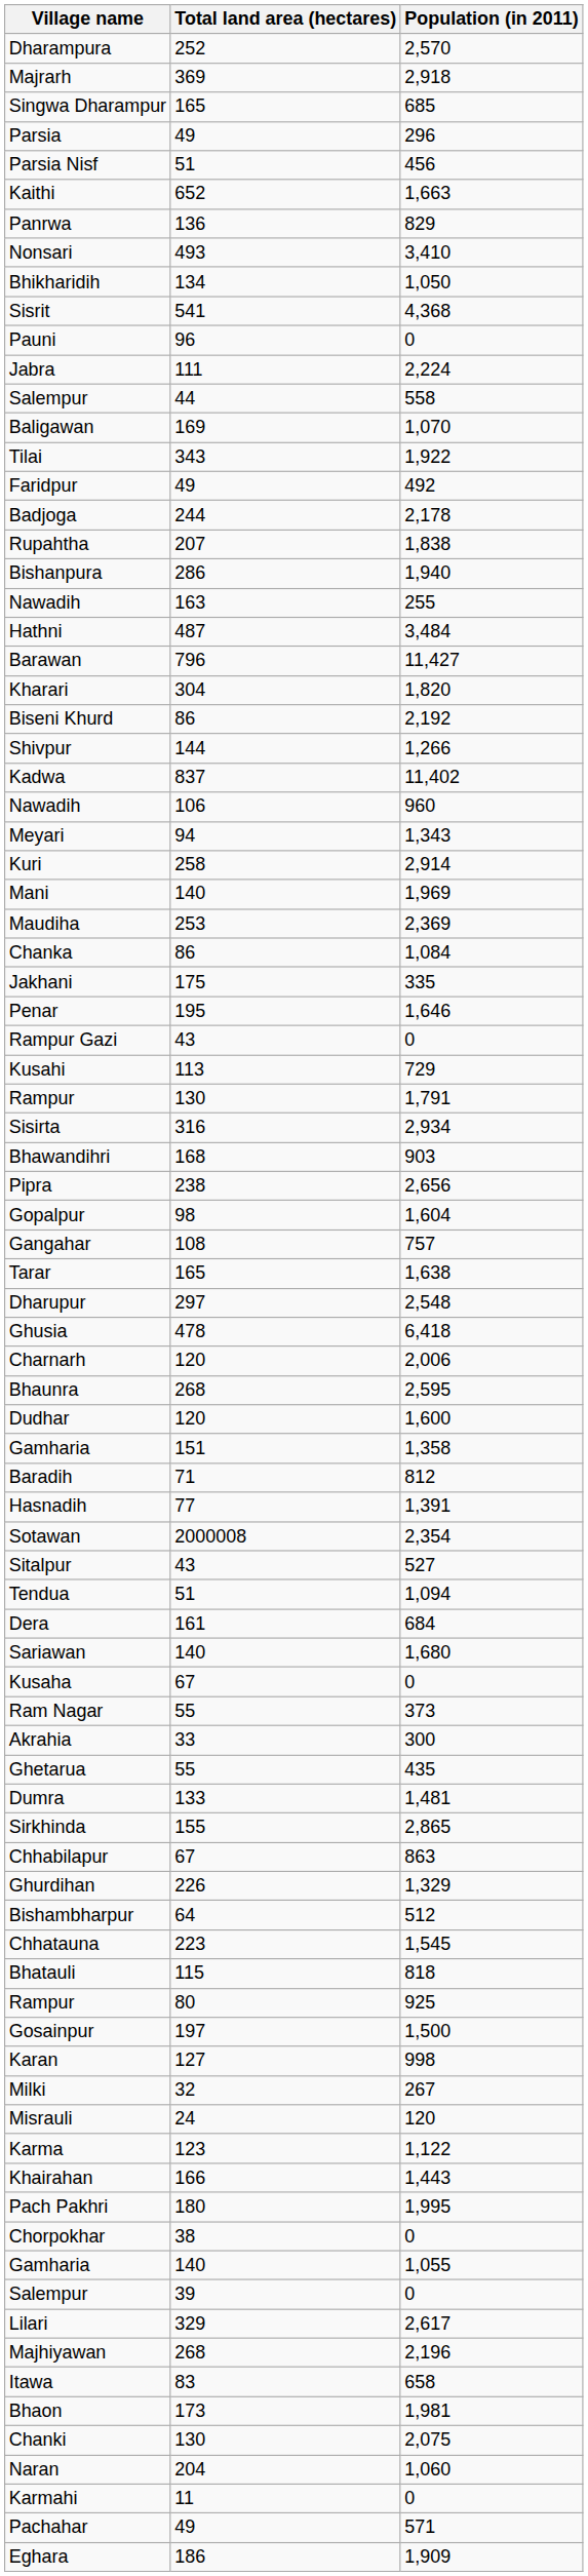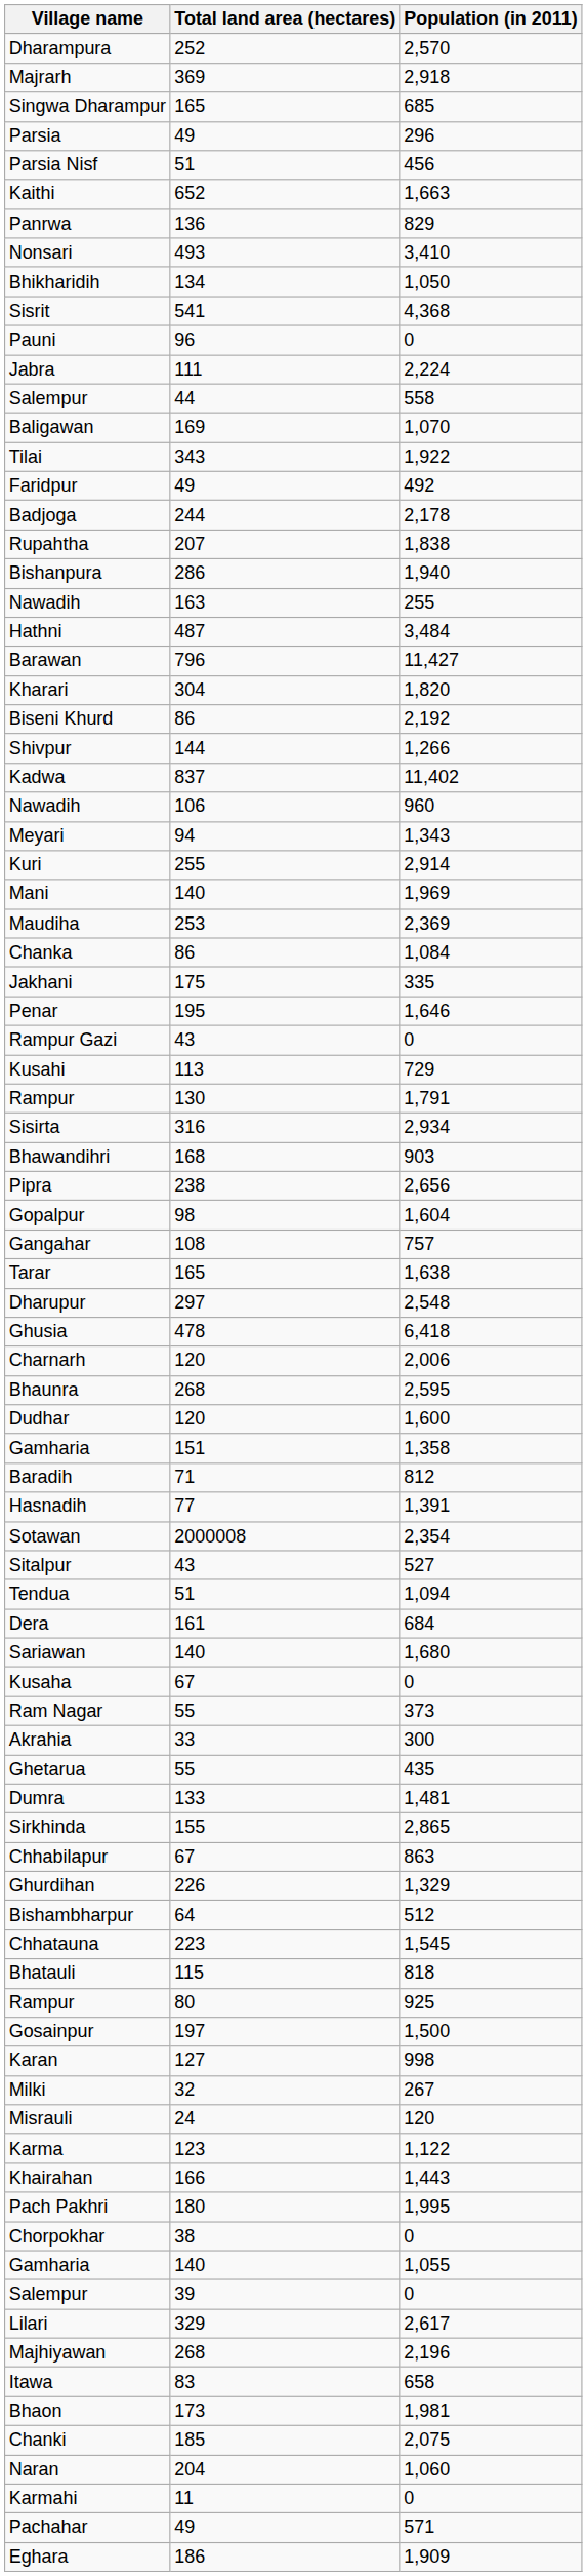Kuri | Total land area (hectares): 258 -> 255
Chanki | Total land area (hectares): 130 -> 185
